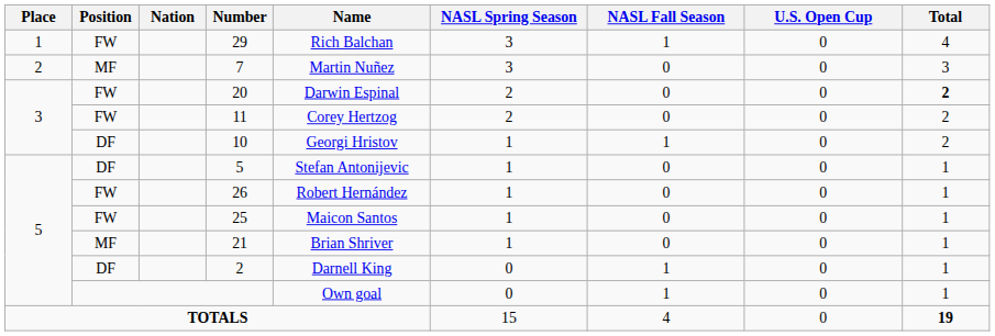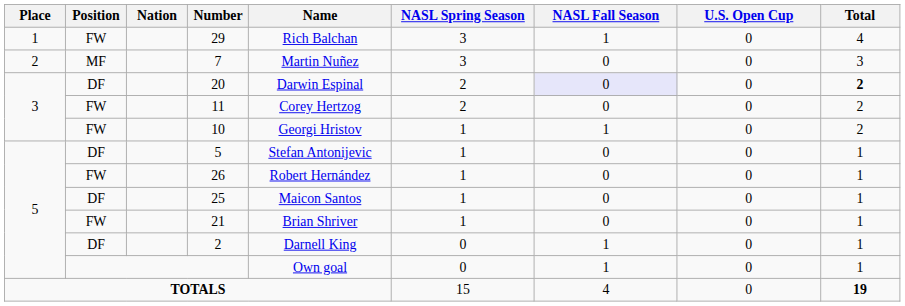20 | Position: FW -> DF
20 | NASL Fall Season: no background -> lavender background
10 | Position: DF -> FW
25 | Position: FW -> DF
21 | Position: MF -> FW
